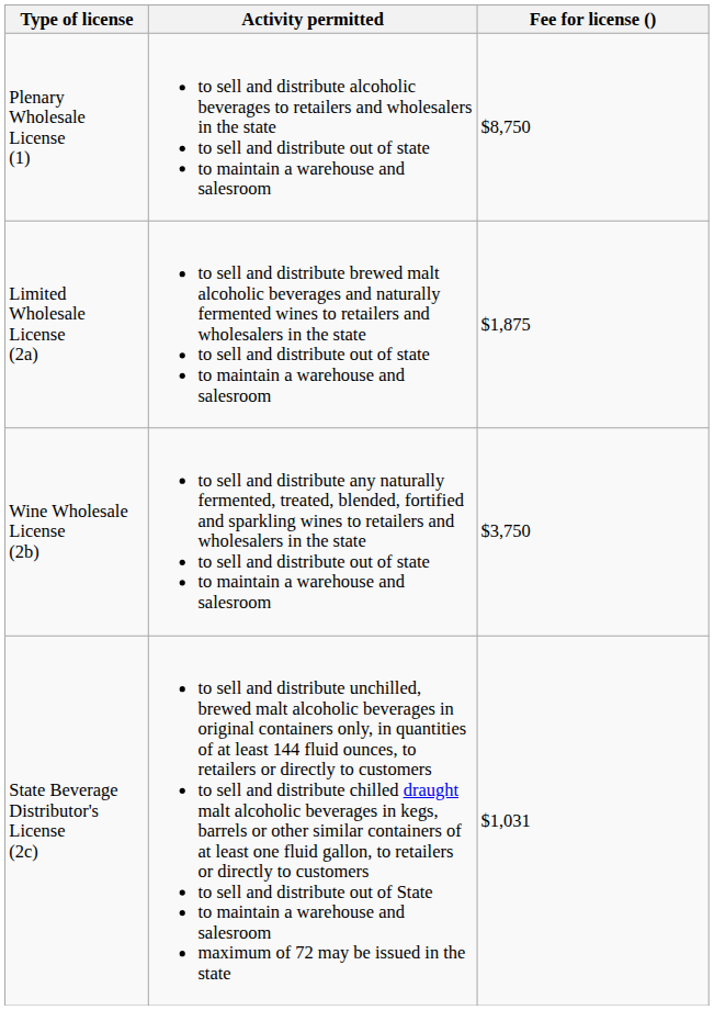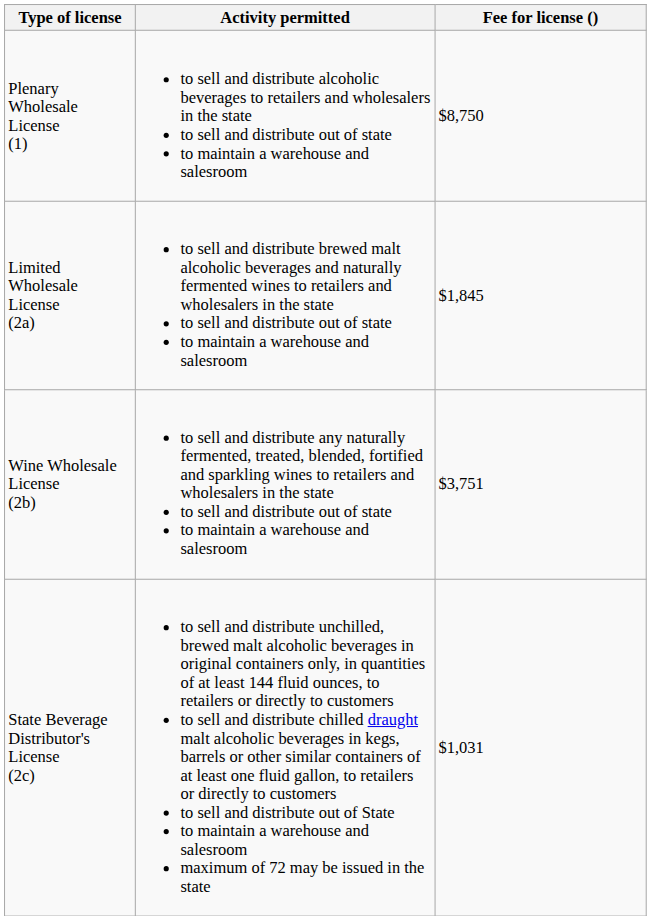Limited Wholesale License (2a) | Fee for license (): $1,875 -> $1,845
Wine Wholesale License (2b) | Fee for license (): $3,750 -> $3,751
